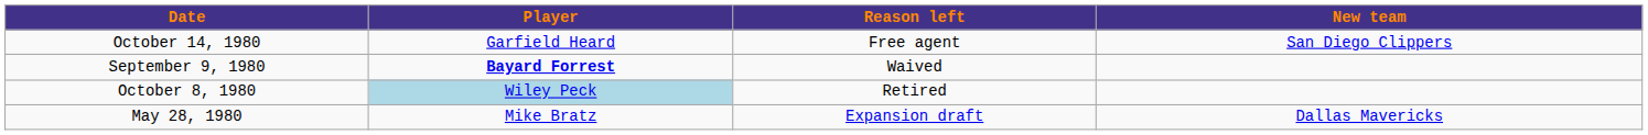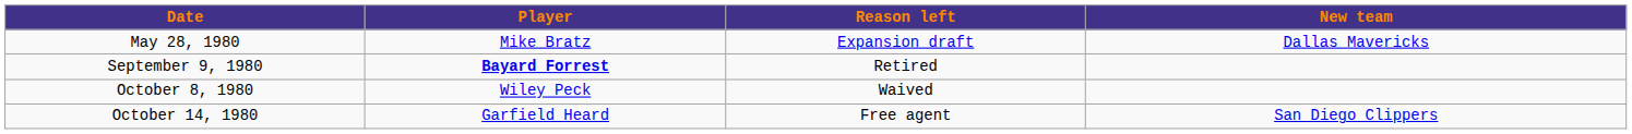rows swapped: May 28, 1980 <-> October 14, 1980
September 9, 1980 | Reason left: Waived -> Retired
October 8, 1980 | Player: lightblue background -> no background
October 8, 1980 | Reason left: Retired -> Waived
